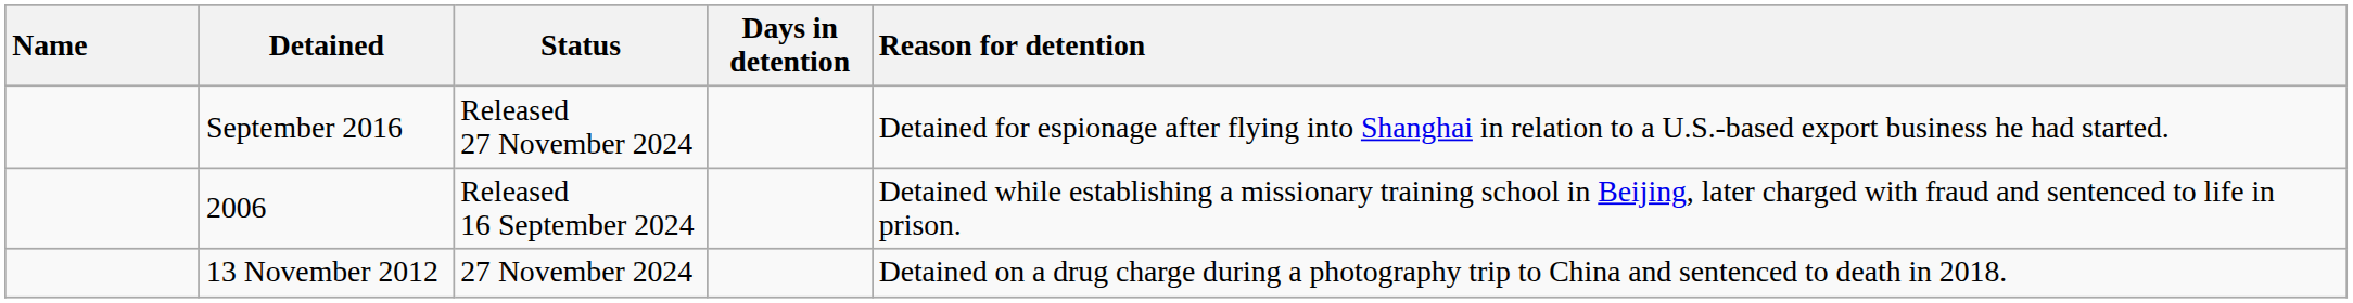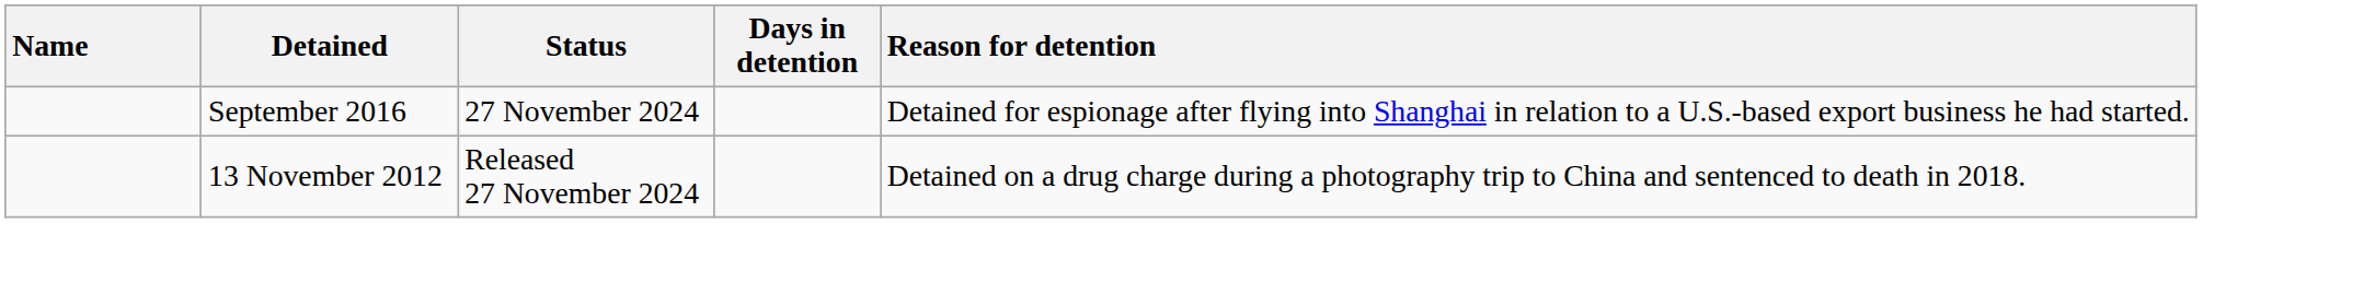September 2016 | Status: Released 27 November 2024 -> 27 November 2024
- row: 2006 | Released 16 September 2024 | Detained while establishing a missionary training school in Beijing, later charged with fraud and sentenced to life in prison.
13 November 2012 | Status: 27 November 2024 -> Released 27 November 2024
